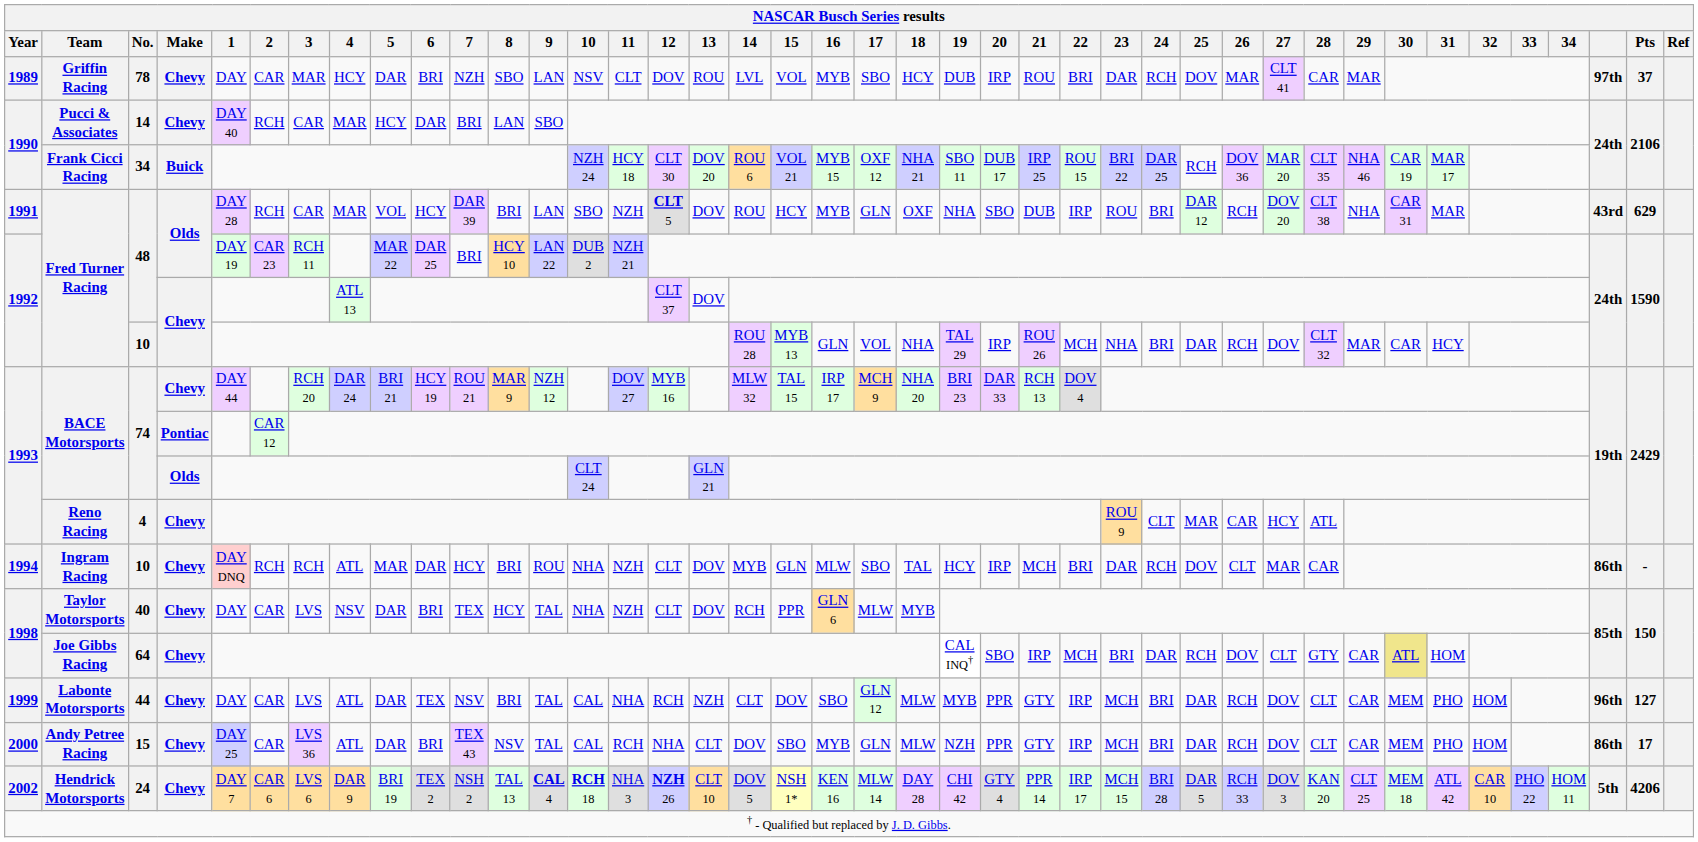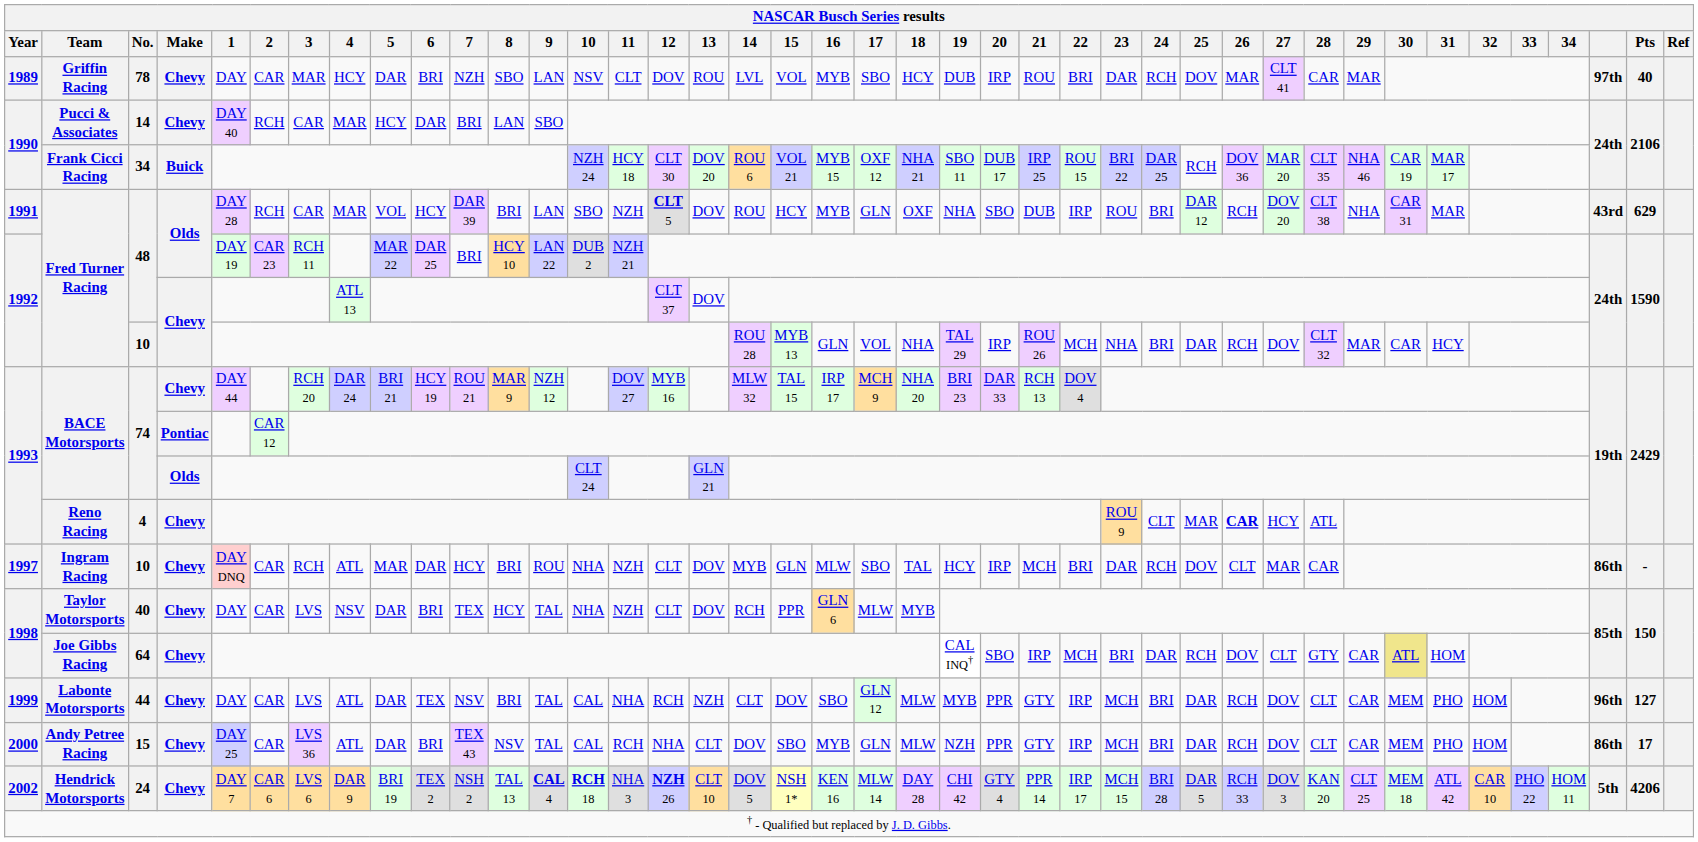Griffin Racing | Pts: 37 -> 40
Reno Racing | 26: normal -> bold
Ingram Racing | Year: 1994 -> 1997
Ingram Racing | 2: RCH -> CAR
